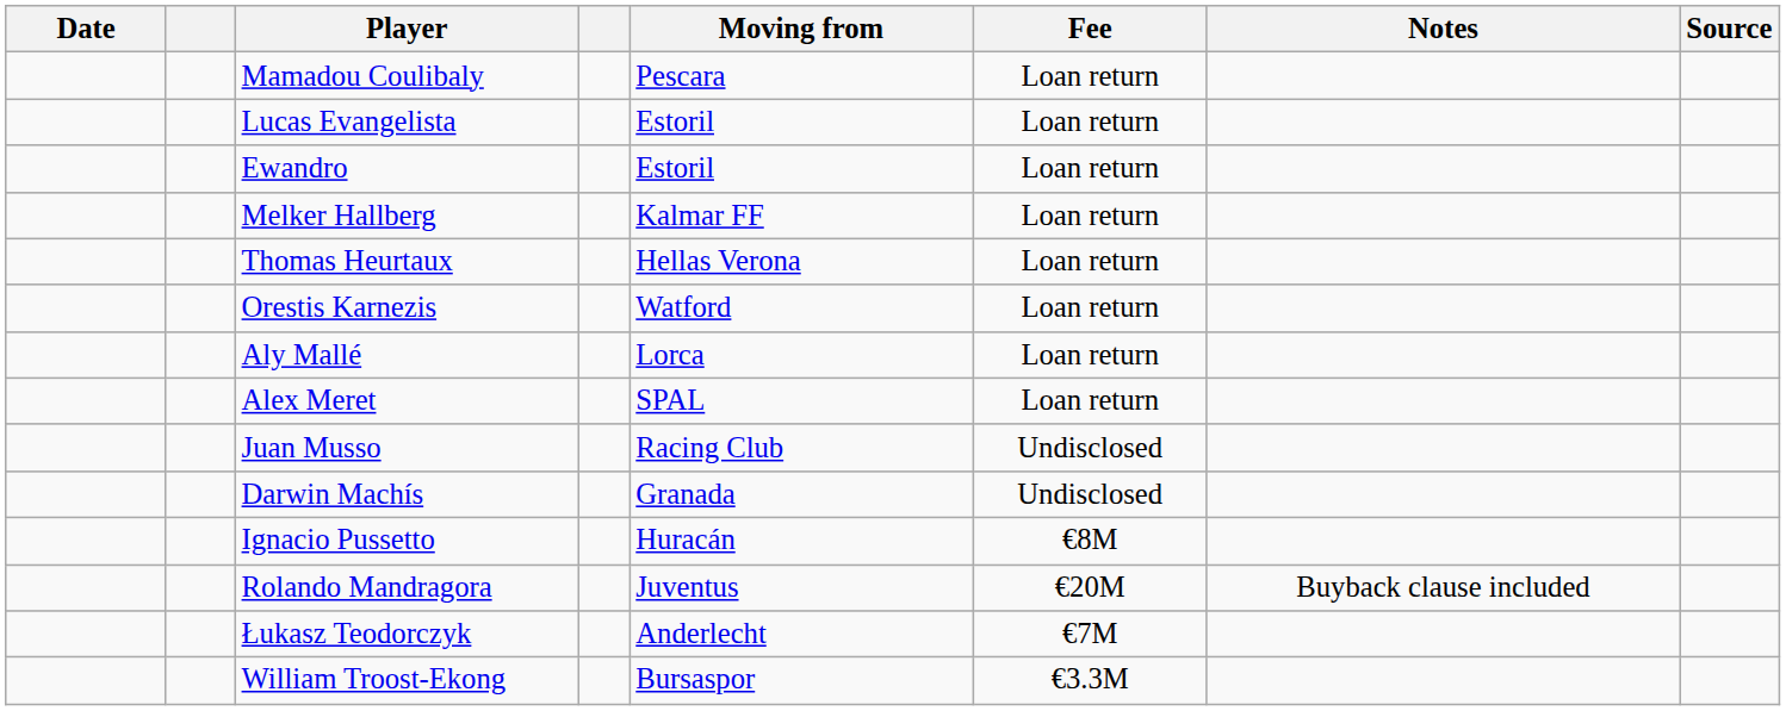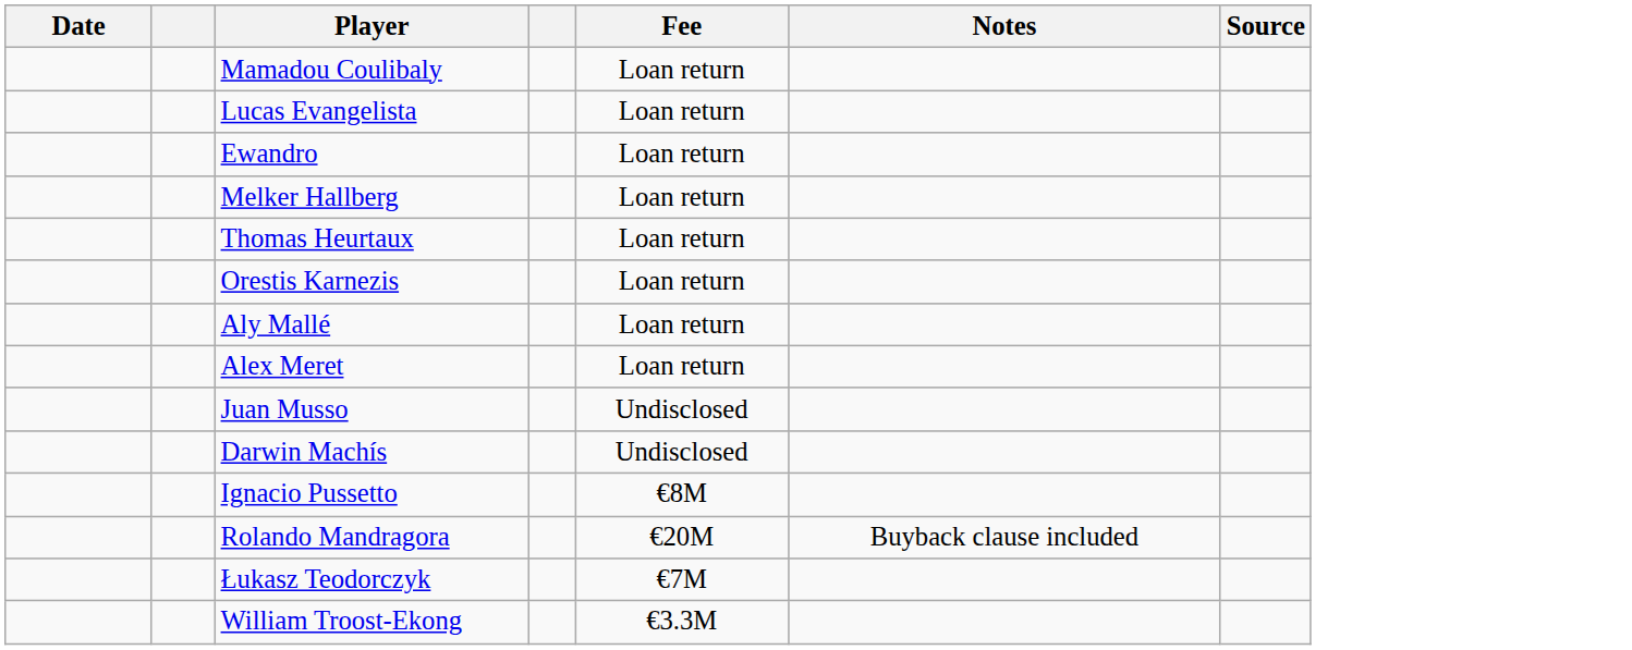- column: Moving from | Pescara | Estoril | Estoril | Kalmar FF | Hellas Verona | Watford | Lorca | SPAL | Racing Club | Granada | Huracán | Juventus | Anderlecht | Bursaspor
